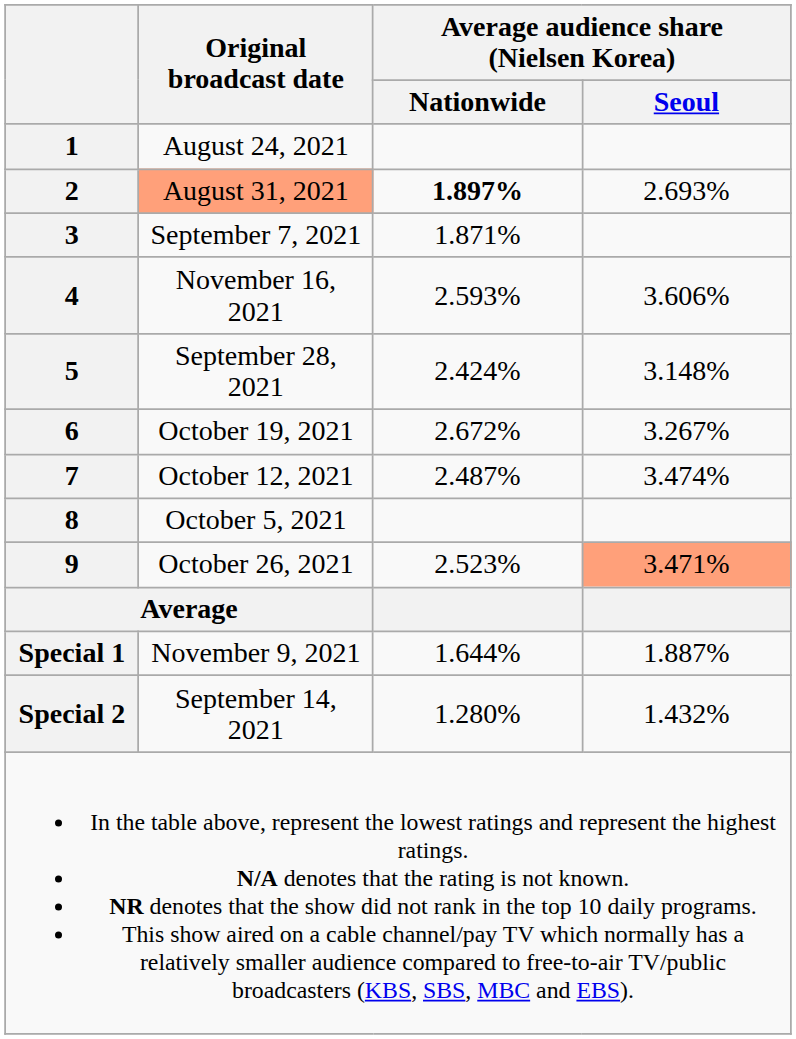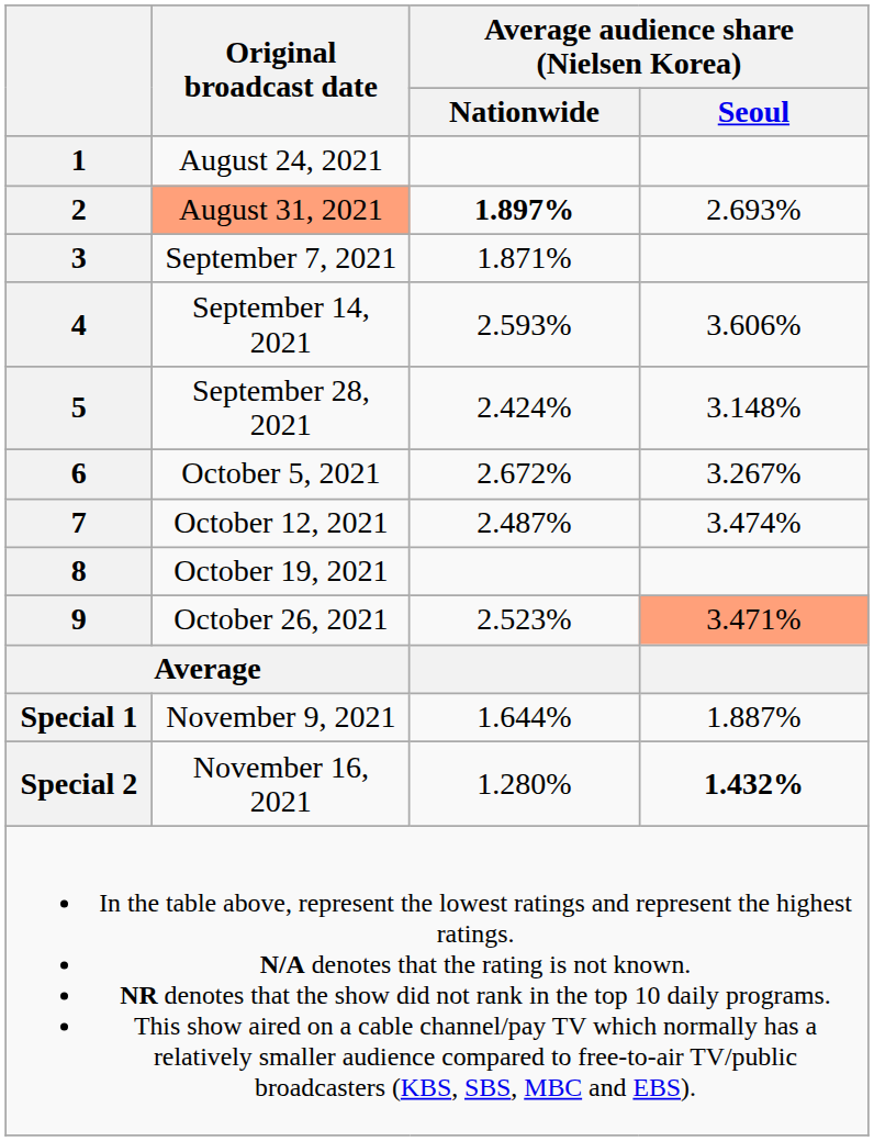4 | Original broadcast date: November 16, 2021 -> September 14, 2021
6 | Original broadcast date: October 19, 2021 -> October 5, 2021
8 | Original broadcast date: October 5, 2021 -> October 19, 2021
Special 2 | Original broadcast date: September 14, 2021 -> November 16, 2021
Special 2 | Average audience share (Nielsen Korea) / Seoul: normal -> bold
